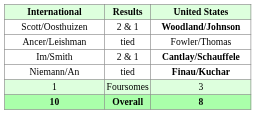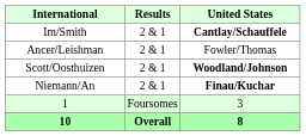rows swapped: Scott/Oosthuizen <-> Im/Smith
Ancer/Leishman | Results: tied -> 2 & 1
Niemann/An | Results: tied -> 2 & 1
